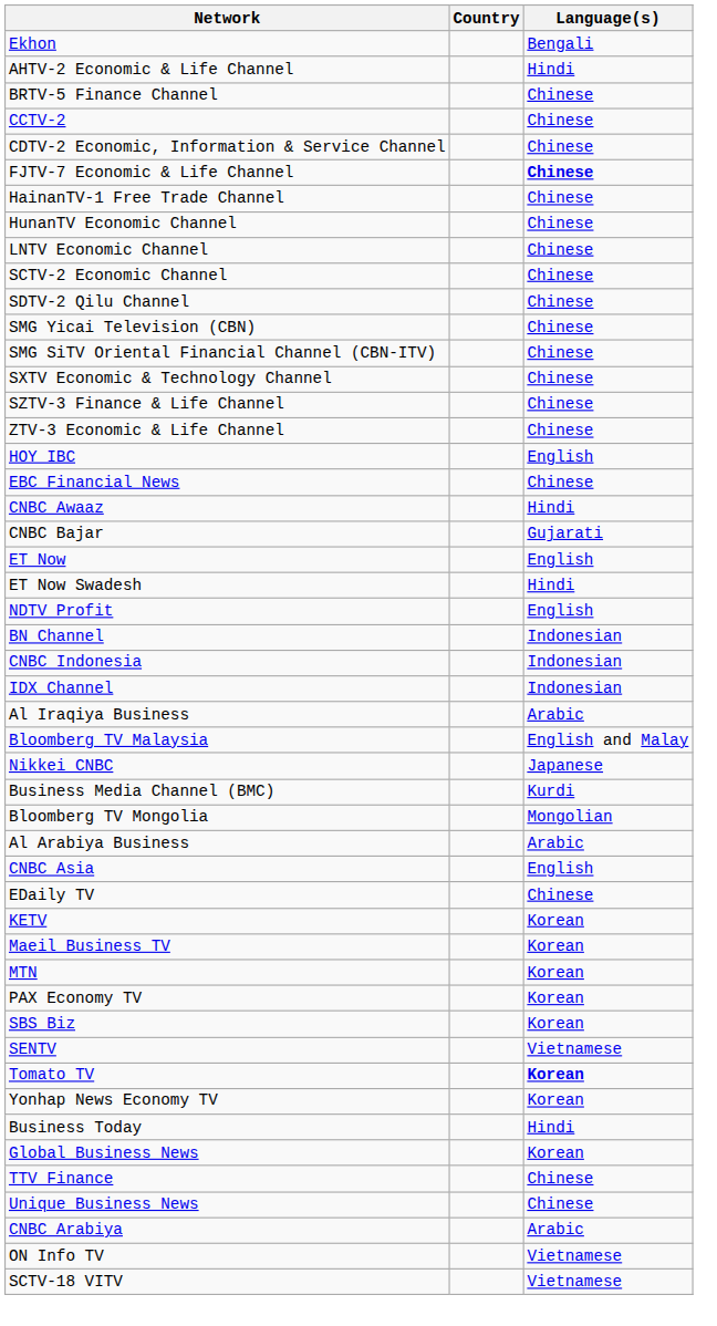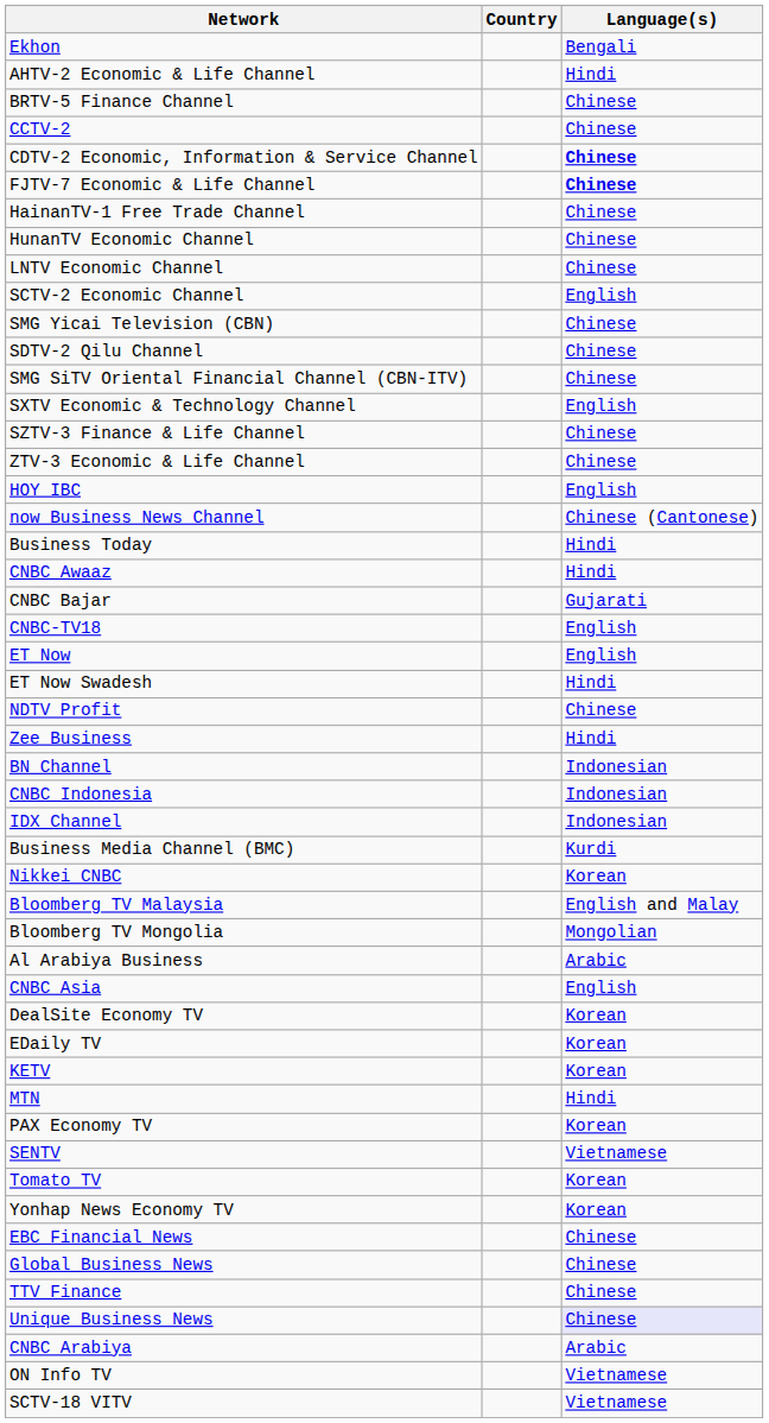CDTV-2 Economic, Information & Service Channel | Language(s): normal -> bold
SCTV-2 Economic Channel | Language(s): Chinese -> English
rows swapped: SDTV-2 Qilu Channel <-> SMG Yicai Television (CBN)
SXTV Economic & Technology Channel | Language(s): Chinese -> English
+ row: now Business News Channel | Chinese (Cantonese)
rows swapped: Business Today <-> EBC Financial News
+ row: CNBC-TV18 | English
NDTV Profit | Language(s): English -> Chinese
+ row: Zee Business | Hindi
- row: Al Iraqiya Business | Arabic
rows swapped: Business Media Channel (BMC) <-> Bloomberg TV Malaysia
Nikkei CNBC | Language(s): Japanese -> Korean
+ row: DealSite Economy TV | Korean
EDaily TV | Language(s): Chinese -> Korean
- row: Maeil Business TV | Korean
MTN | Language(s): Korean -> Hindi
- row: SBS Biz | Korean
Tomato TV | Language(s): bold -> normal
Global Business News | Language(s): Korean -> Chinese
Unique Business News | Language(s): no background -> lavender background
